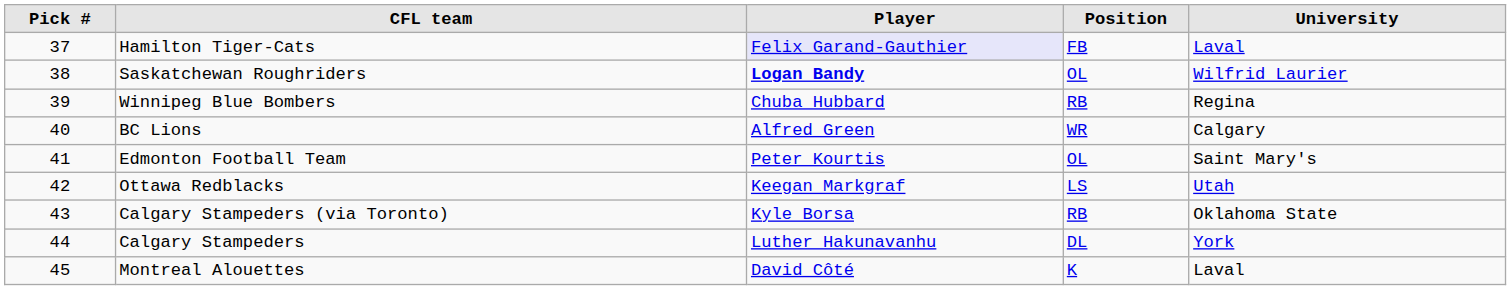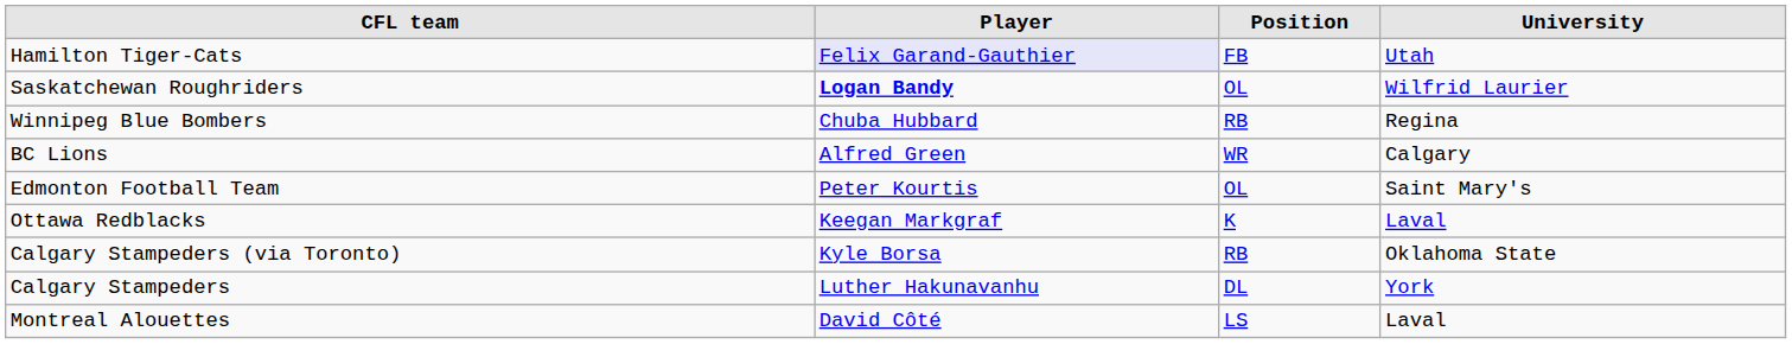- column: Pick # | 37 | 38 | 39 | 40 | 41 | 42 | 43 | 44 | 45
Hamilton Tiger-Cats | University: Laval -> Utah
Ottawa Redblacks | Position: LS -> K
Ottawa Redblacks | University: Utah -> Laval
Montreal Alouettes | Position: K -> LS
